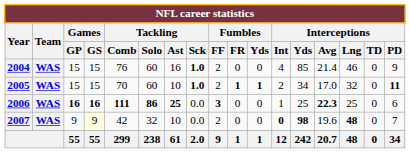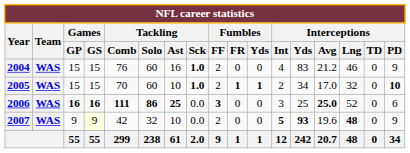2004 | Interceptions / Yds: 85 -> 83
2004 | Interceptions / Avg: 21.4 -> 21.2
2005 | Interceptions / PD: 11 -> 10
2006 | Interceptions / Int: 1 -> 3
2006 | Interceptions / Avg: 22.3 -> 25.0
2006 | Interceptions / Lng: 25 -> 52
2007 | Interceptions / Int: 0 -> 5
2007 | Interceptions / Yds: 98 -> 93
2007 | Interceptions / PD: 7 -> 9
